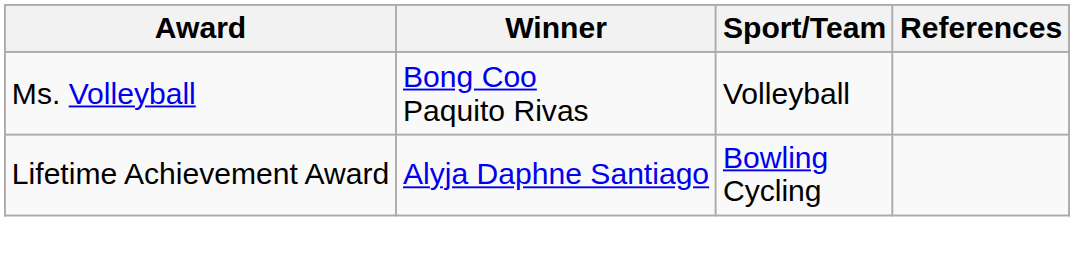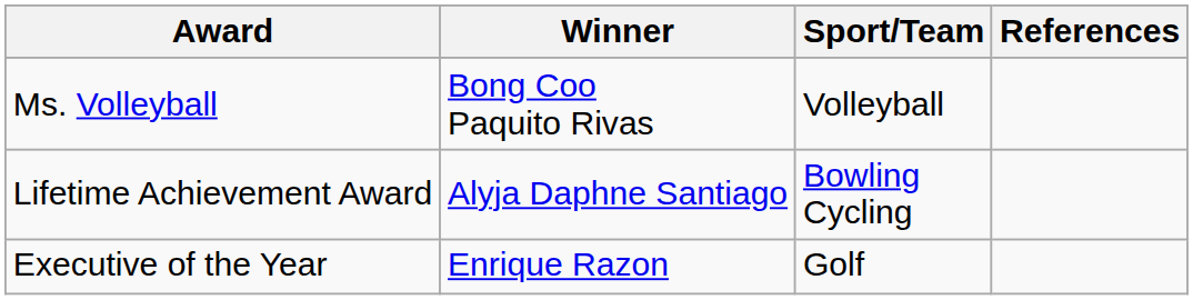+ row: Executive of the Year | Enrique Razon | Golf
